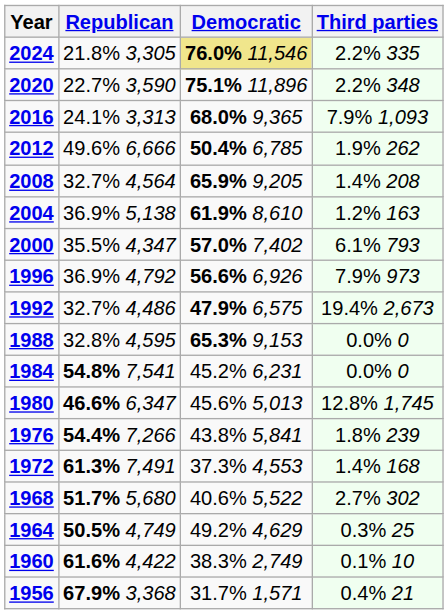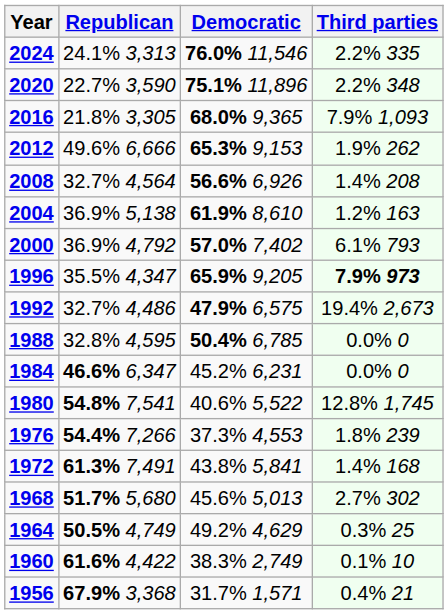2024 | Republican: 21.8% 3,305 -> 24.1% 3,313
2024 | Democratic: khaki background -> no background
2016 | Republican: 24.1% 3,313 -> 21.8% 3,305
2012 | Democratic: 50.4% 6,785 -> 65.3% 9,153
2008 | Democratic: 65.9% 9,205 -> 56.6% 6,926
2000 | Republican: 35.5% 4,347 -> 36.9% 4,792
1996 | Republican: 36.9% 4,792 -> 35.5% 4,347
1996 | Democratic: 56.6% 6,926 -> 65.9% 9,205
1996 | Third parties: normal -> bold
1988 | Democratic: 65.3% 9,153 -> 50.4% 6,785
1984 | Republican: 54.8% 7,541 -> 46.6% 6,347
1980 | Republican: 46.6% 6,347 -> 54.8% 7,541
1980 | Democratic: 45.6% 5,013 -> 40.6% 5,522
1976 | Democratic: 43.8% 5,841 -> 37.3% 4,553
1972 | Democratic: 37.3% 4,553 -> 43.8% 5,841
1968 | Democratic: 40.6% 5,522 -> 45.6% 5,013
